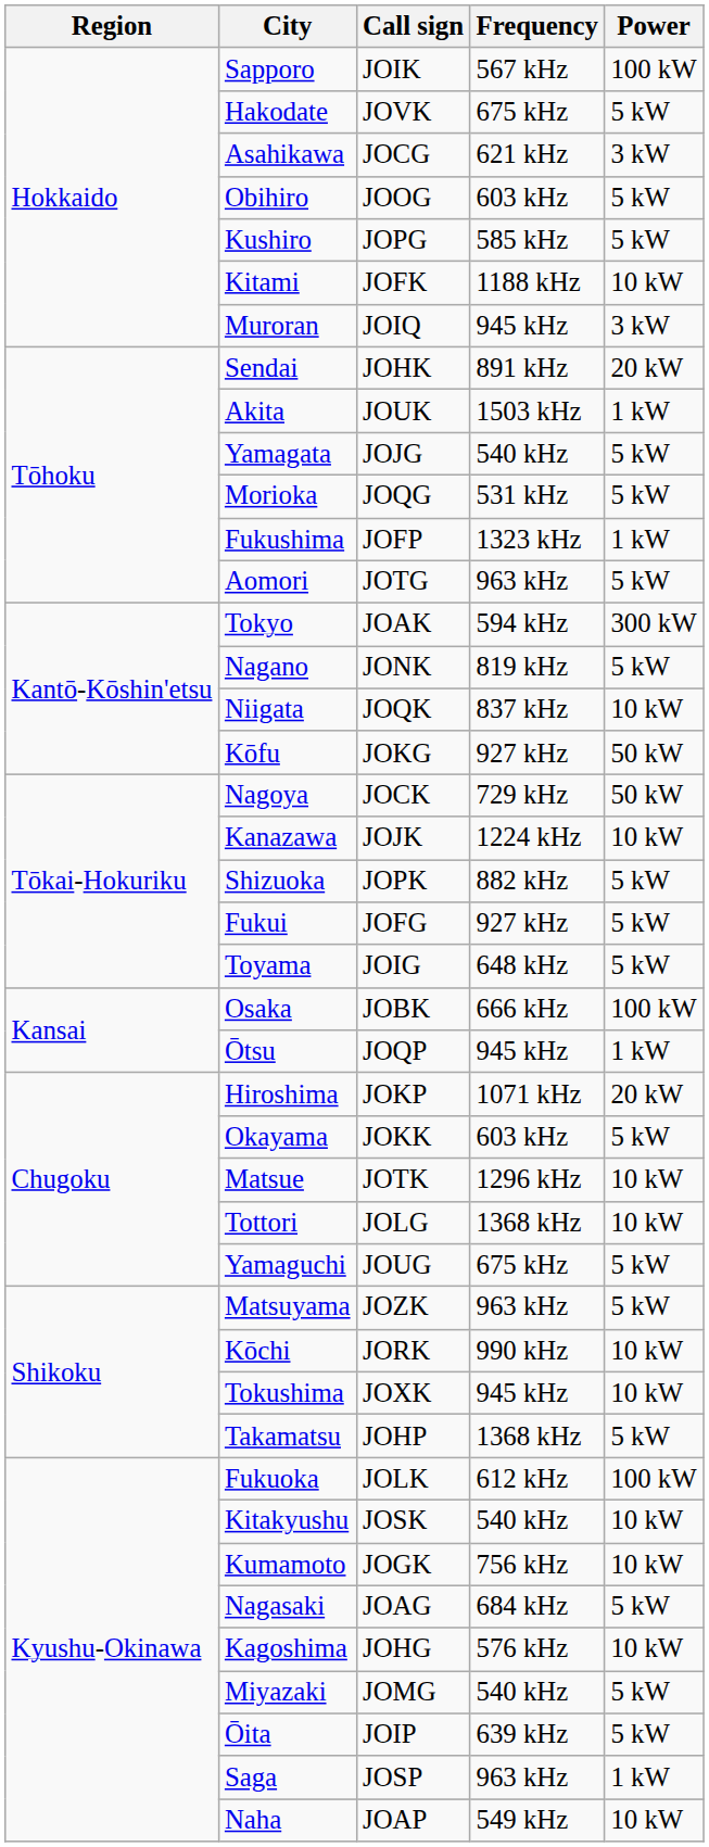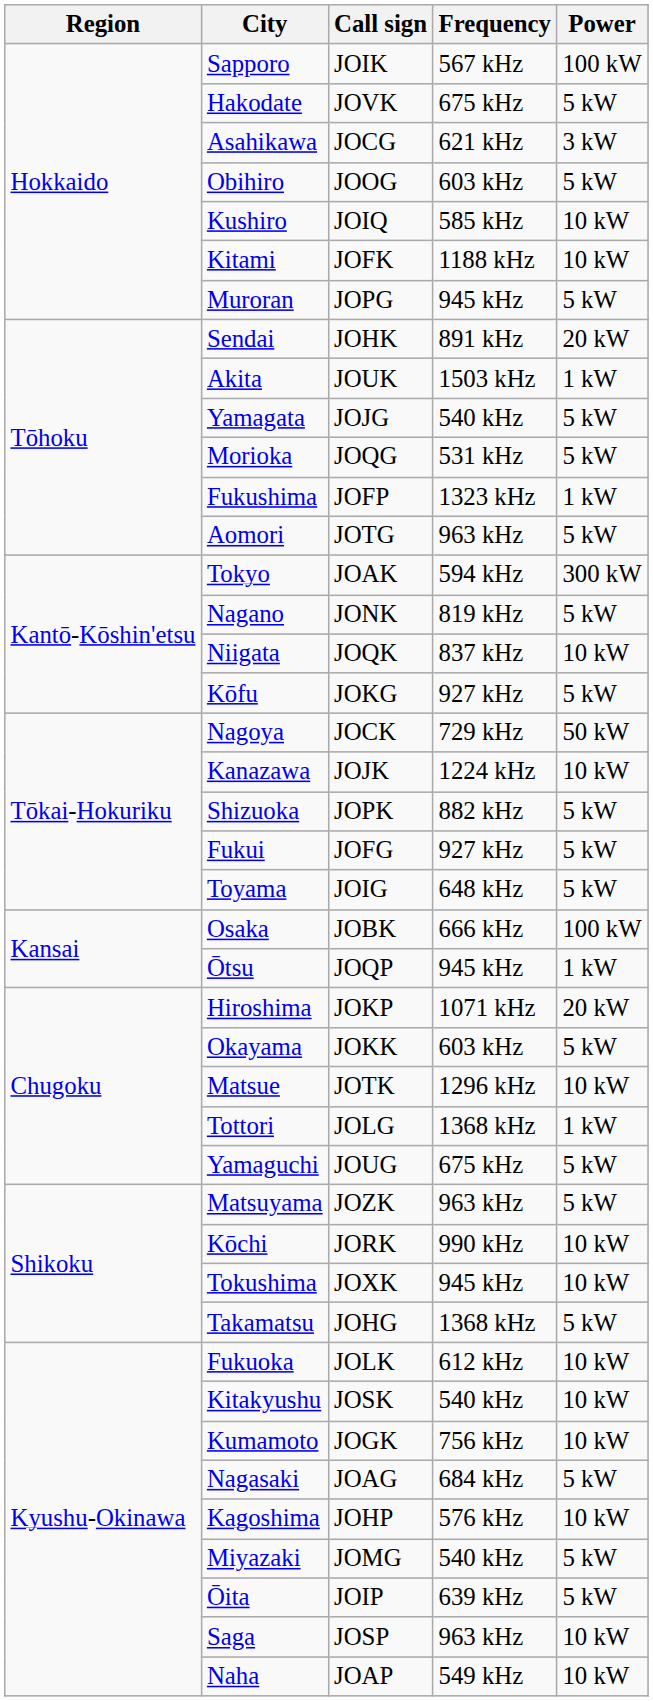Kushiro | Call sign: JOPG -> JOIQ
Kushiro | Power: 5 kW -> 10 kW
Muroran | Call sign: JOIQ -> JOPG
Muroran | Power: 3 kW -> 5 kW
Kōfu | Power: 50 kW -> 5 kW
Tottori | Power: 10 kW -> 1 kW
Takamatsu | Call sign: JOHP -> JOHG
Fukuoka | Power: 100 kW -> 10 kW
Kagoshima | Call sign: JOHG -> JOHP
Saga | Power: 1 kW -> 10 kW
